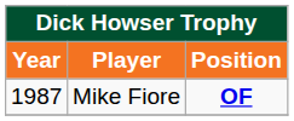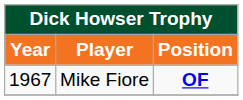Mike Fiore | Year: 1987 -> 1967
